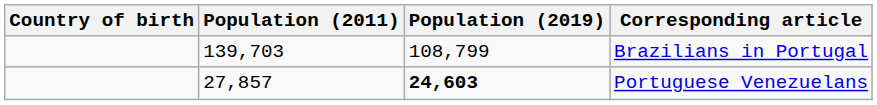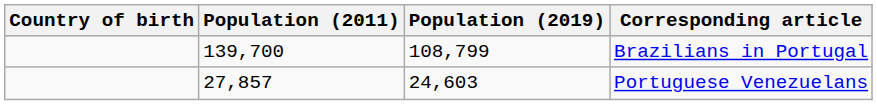Brazilians in Portugal | Population (2011): 139,703 -> 139,700
Portuguese Venezuelans | Population (2019): bold -> normal
